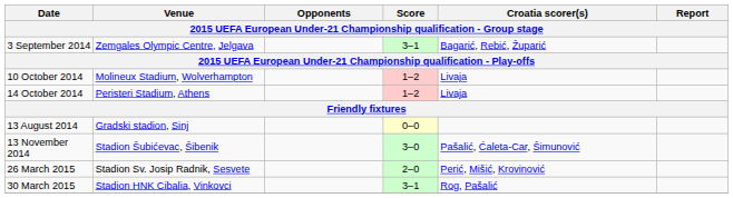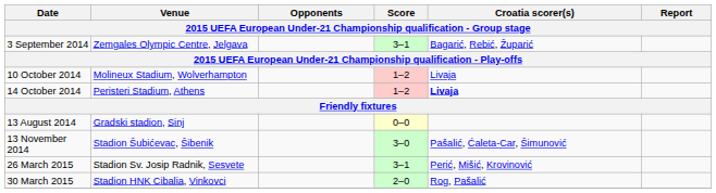14 October 2014 | Croatia scorer(s): normal -> bold
26 March 2015 | Score: 2–0 -> 3–1
30 March 2015 | Score: 3–1 -> 2–0
